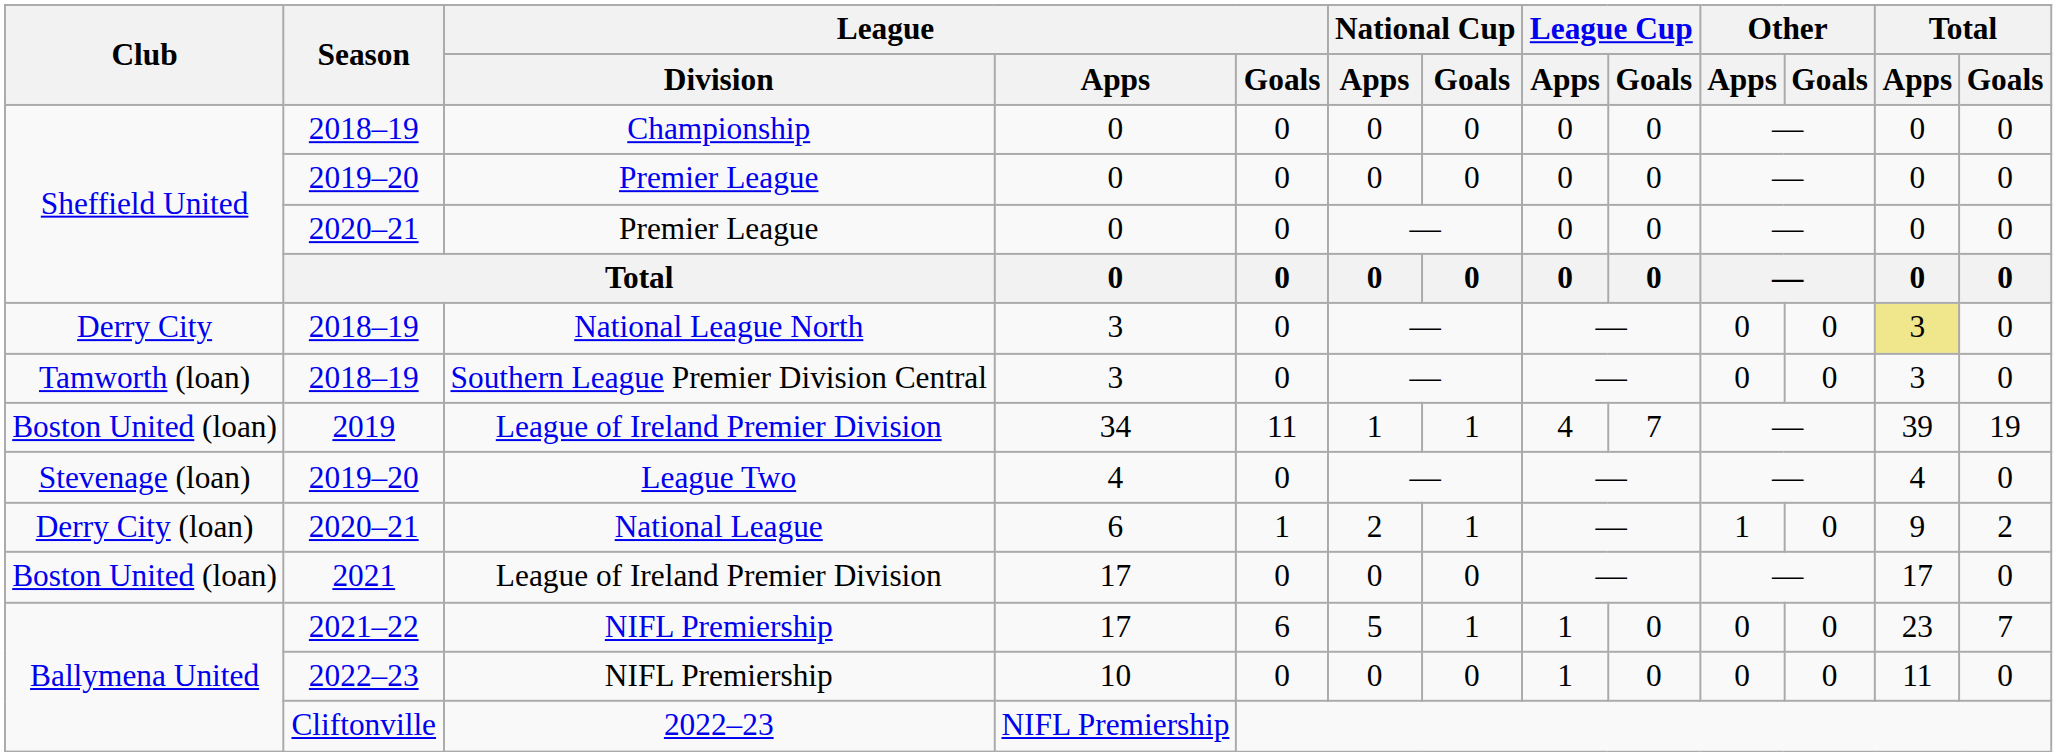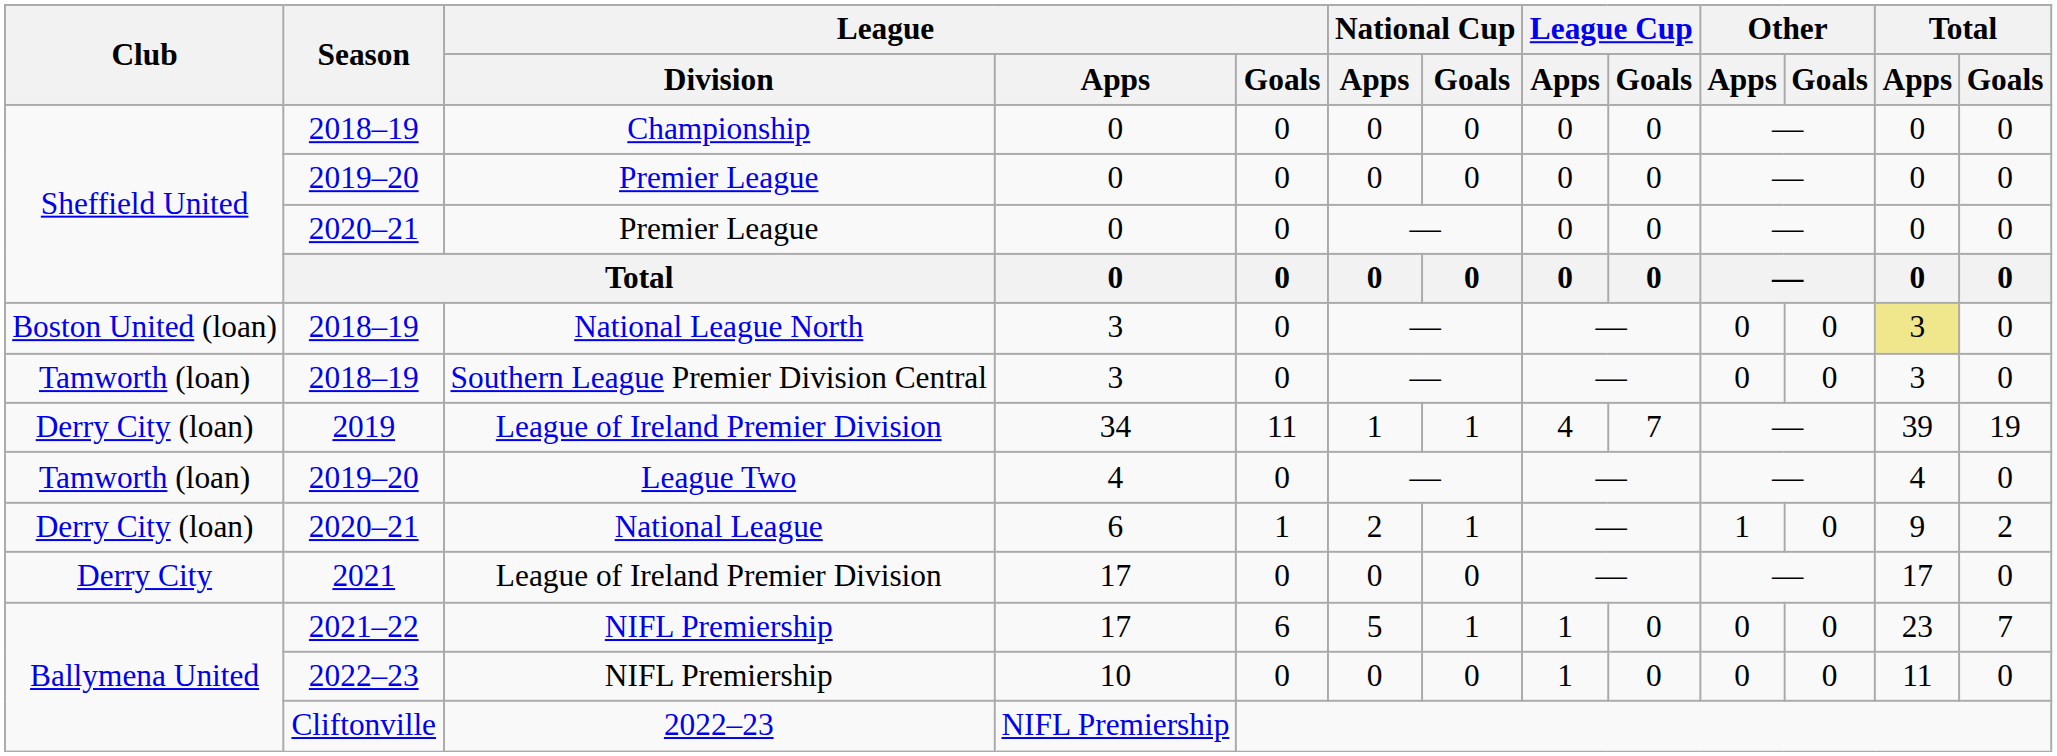National League North | Club: Derry City -> Boston United (loan)
2019 / League of Ireland Premier Division | Club: Boston United (loan) -> Derry City (loan)
League Two | Club: Stevenage (loan) -> Tamworth (loan)
2021 / League of Ireland Premier Division | Club: Boston United (loan) -> Derry City
